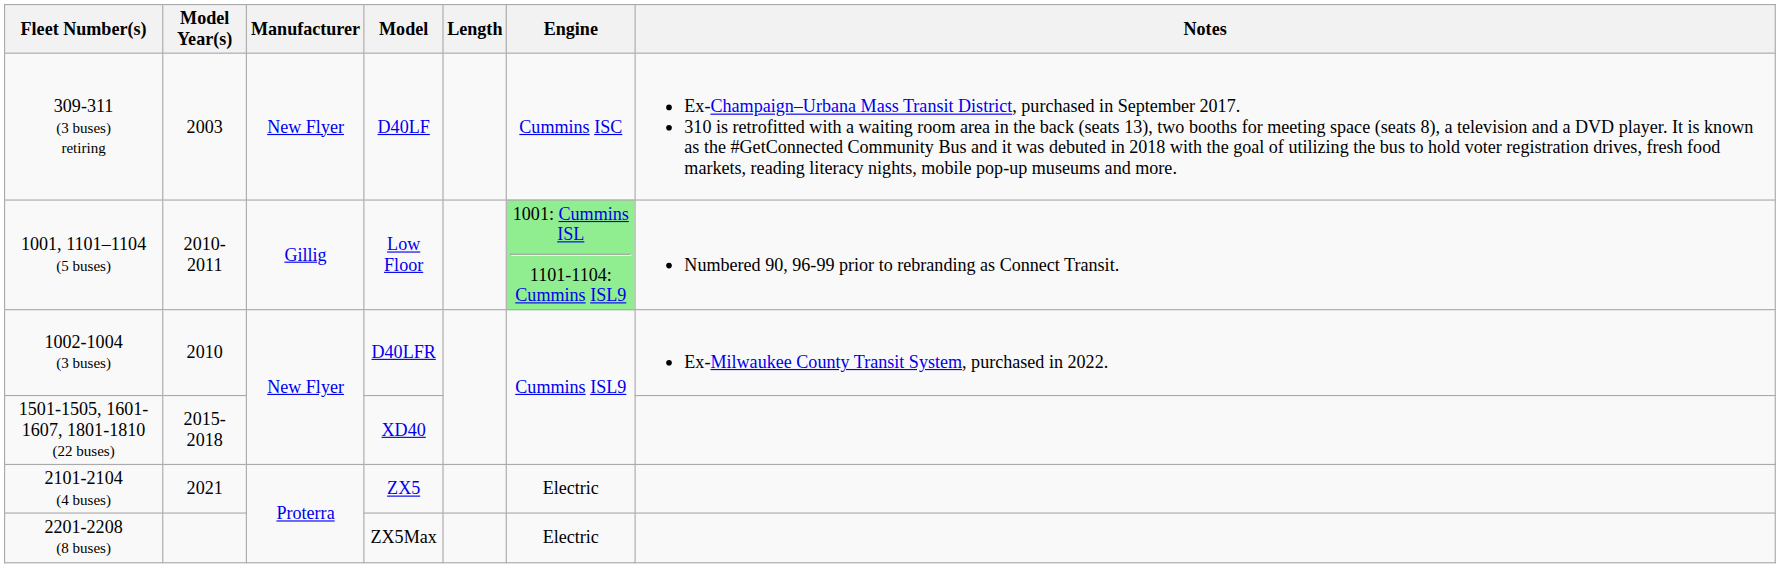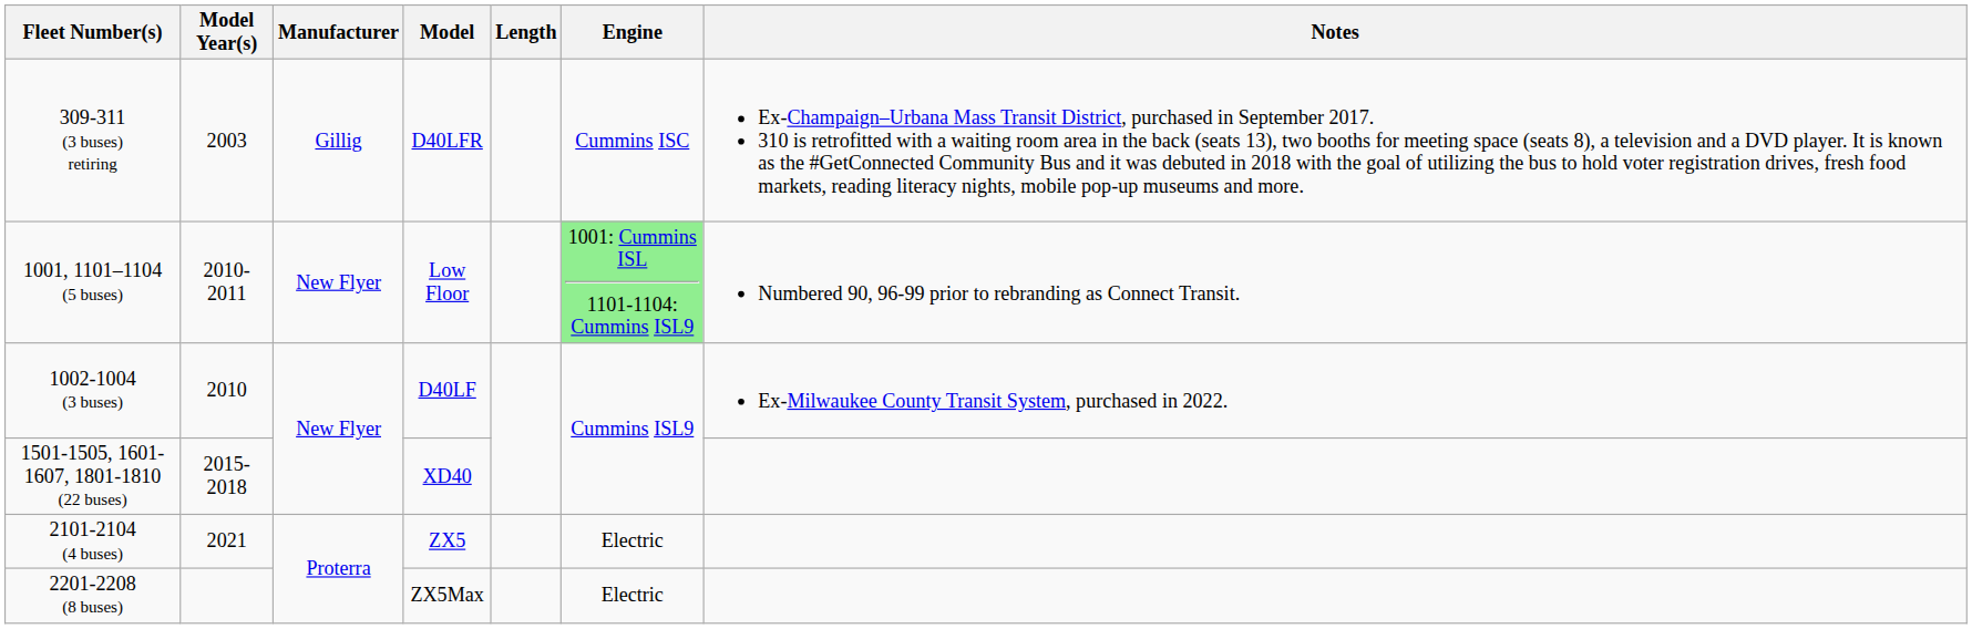309-311 (3 buses) retiring | Manufacturer: New Flyer -> Gillig
309-311 (3 buses) retiring | Model: D40LF -> D40LFR
1001, 1101–1104 (5 buses) | Manufacturer: Gillig -> New Flyer
1002-1004 (3 buses) | Model: D40LFR -> D40LF
